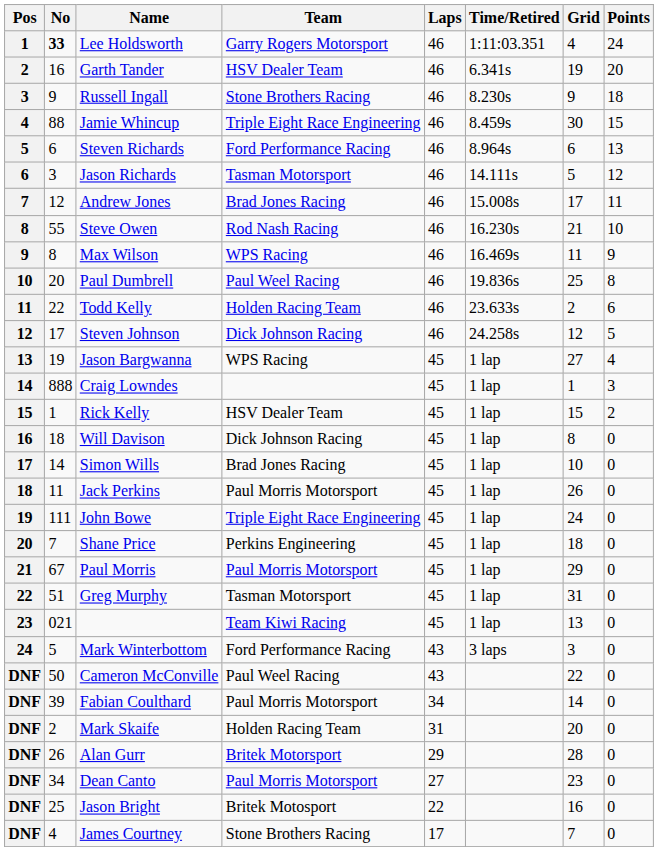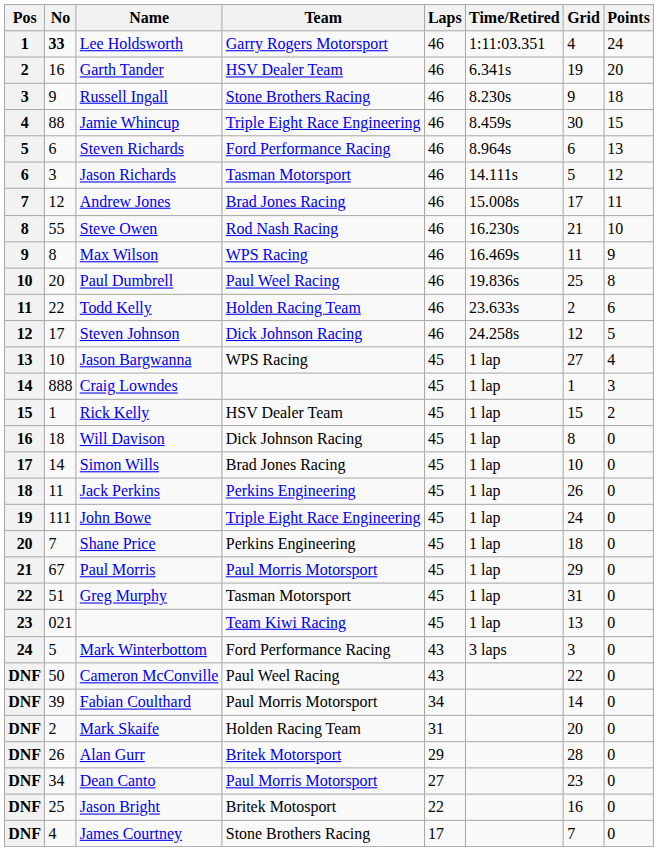Jason Bargwanna | No: 19 -> 10
Jack Perkins | Team: Paul Morris Motorsport -> Perkins Engineering
